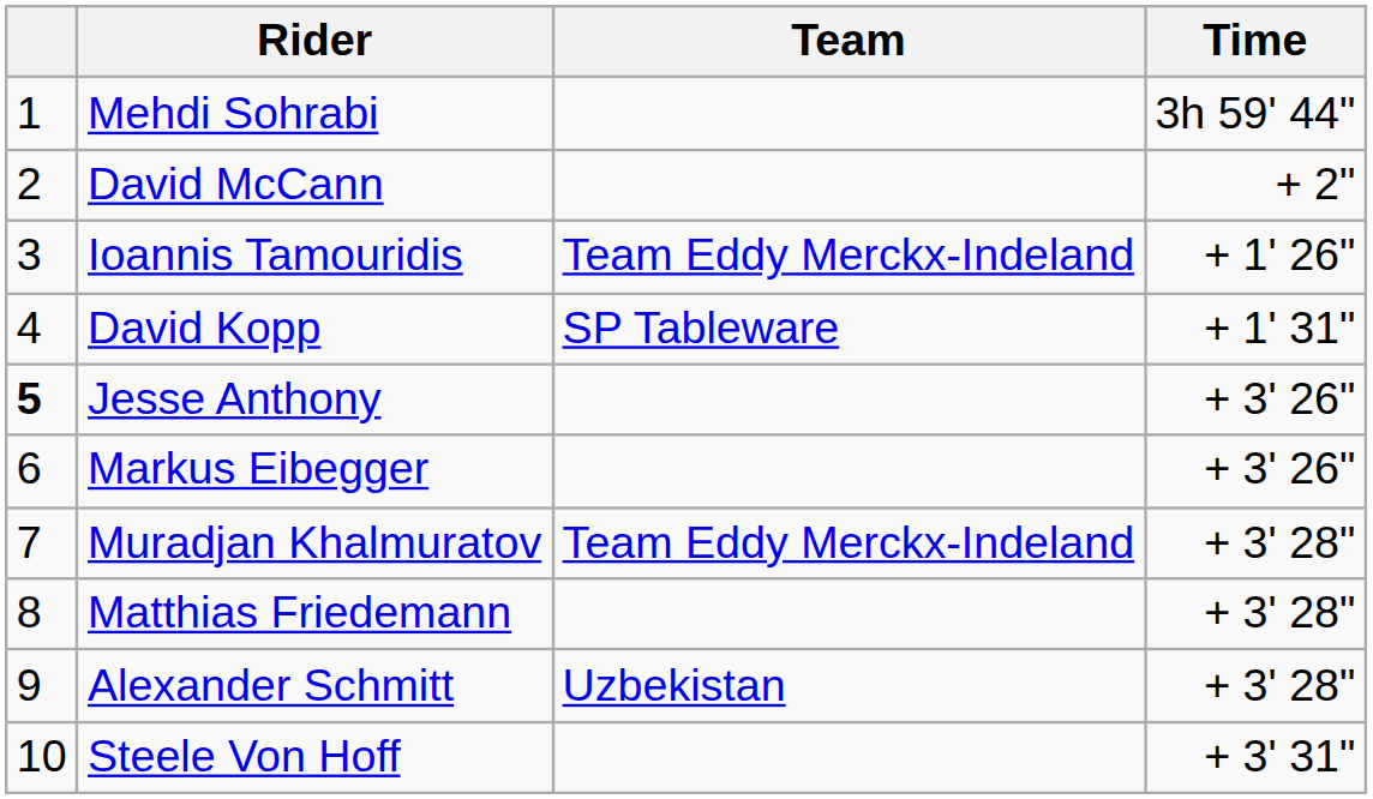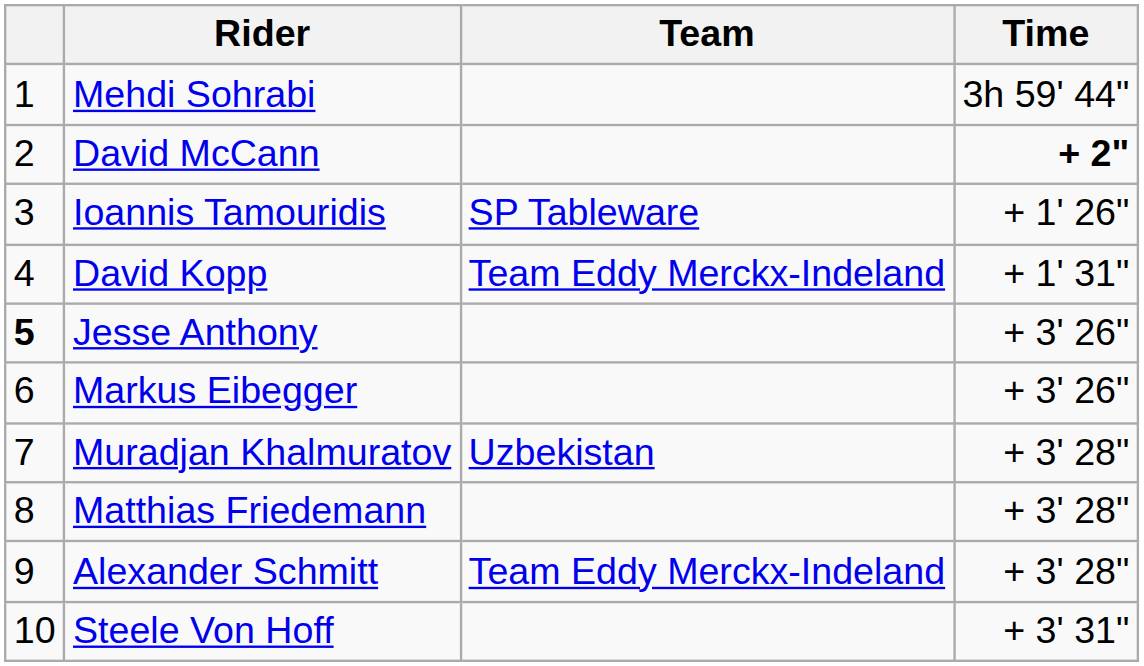David McCann | Time: normal -> bold
Ioannis Tamouridis | Team: Team Eddy Merckx-Indeland -> SP Tableware
David Kopp | Team: SP Tableware -> Team Eddy Merckx-Indeland
Muradjan Khalmuratov | Team: Team Eddy Merckx-Indeland -> Uzbekistan
Alexander Schmitt | Team: Uzbekistan -> Team Eddy Merckx-Indeland
